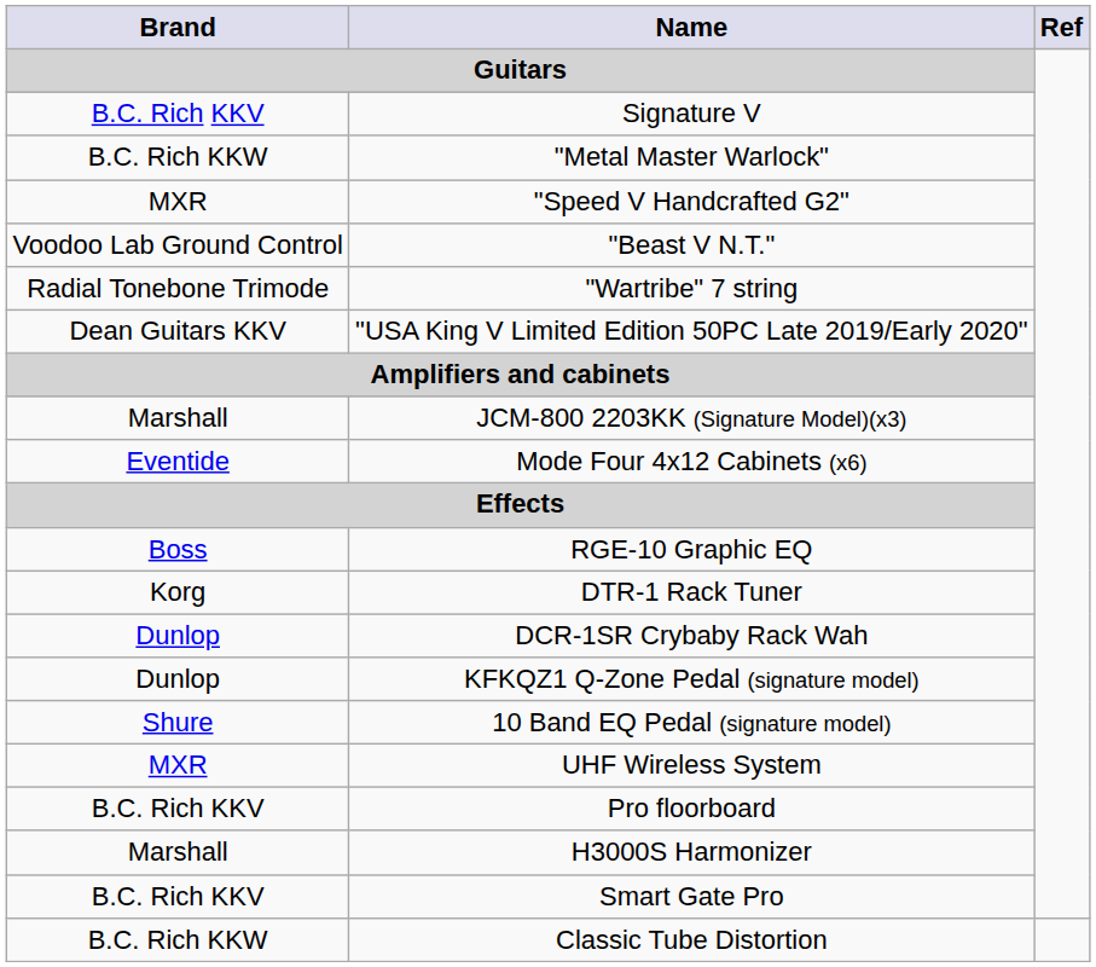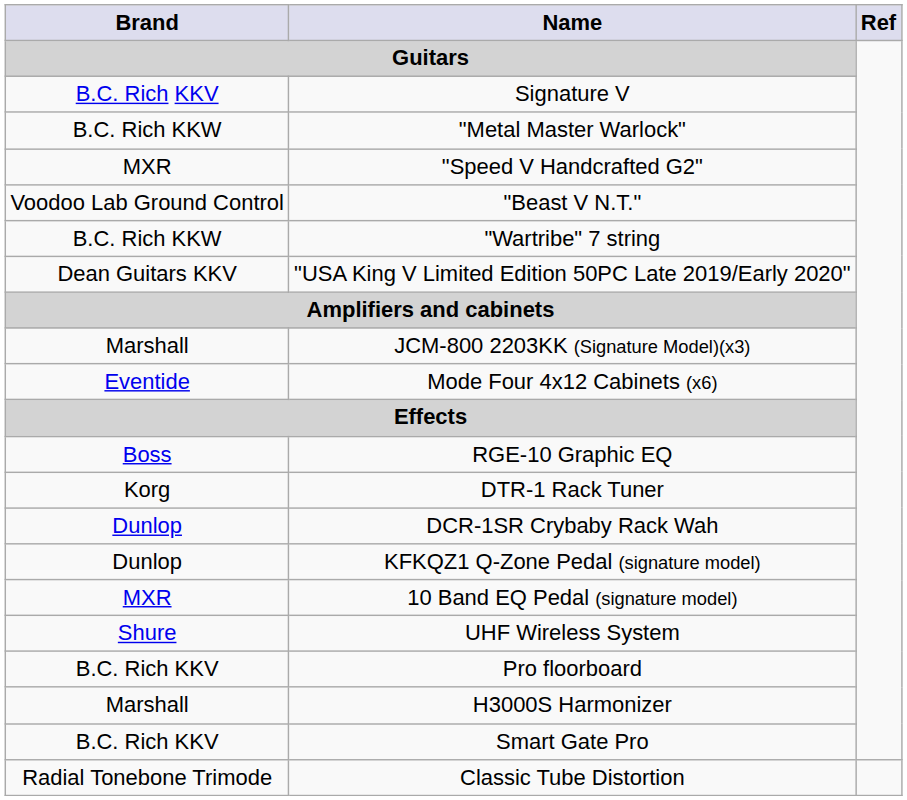"Wartribe" 7 string | Brand: Radial Tonebone Trimode -> B.C. Rich KKW
10 Band EQ Pedal (signature model) | Brand: Shure -> MXR
UHF Wireless System | Brand: MXR -> Shure
Classic Tube Distortion | Brand: B.C. Rich KKW -> Radial Tonebone Trimode
